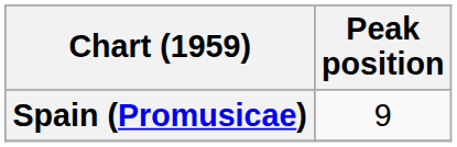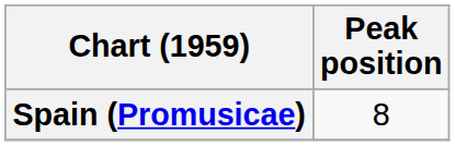Spain (Promusicae) | Peak position: 9 -> 8
